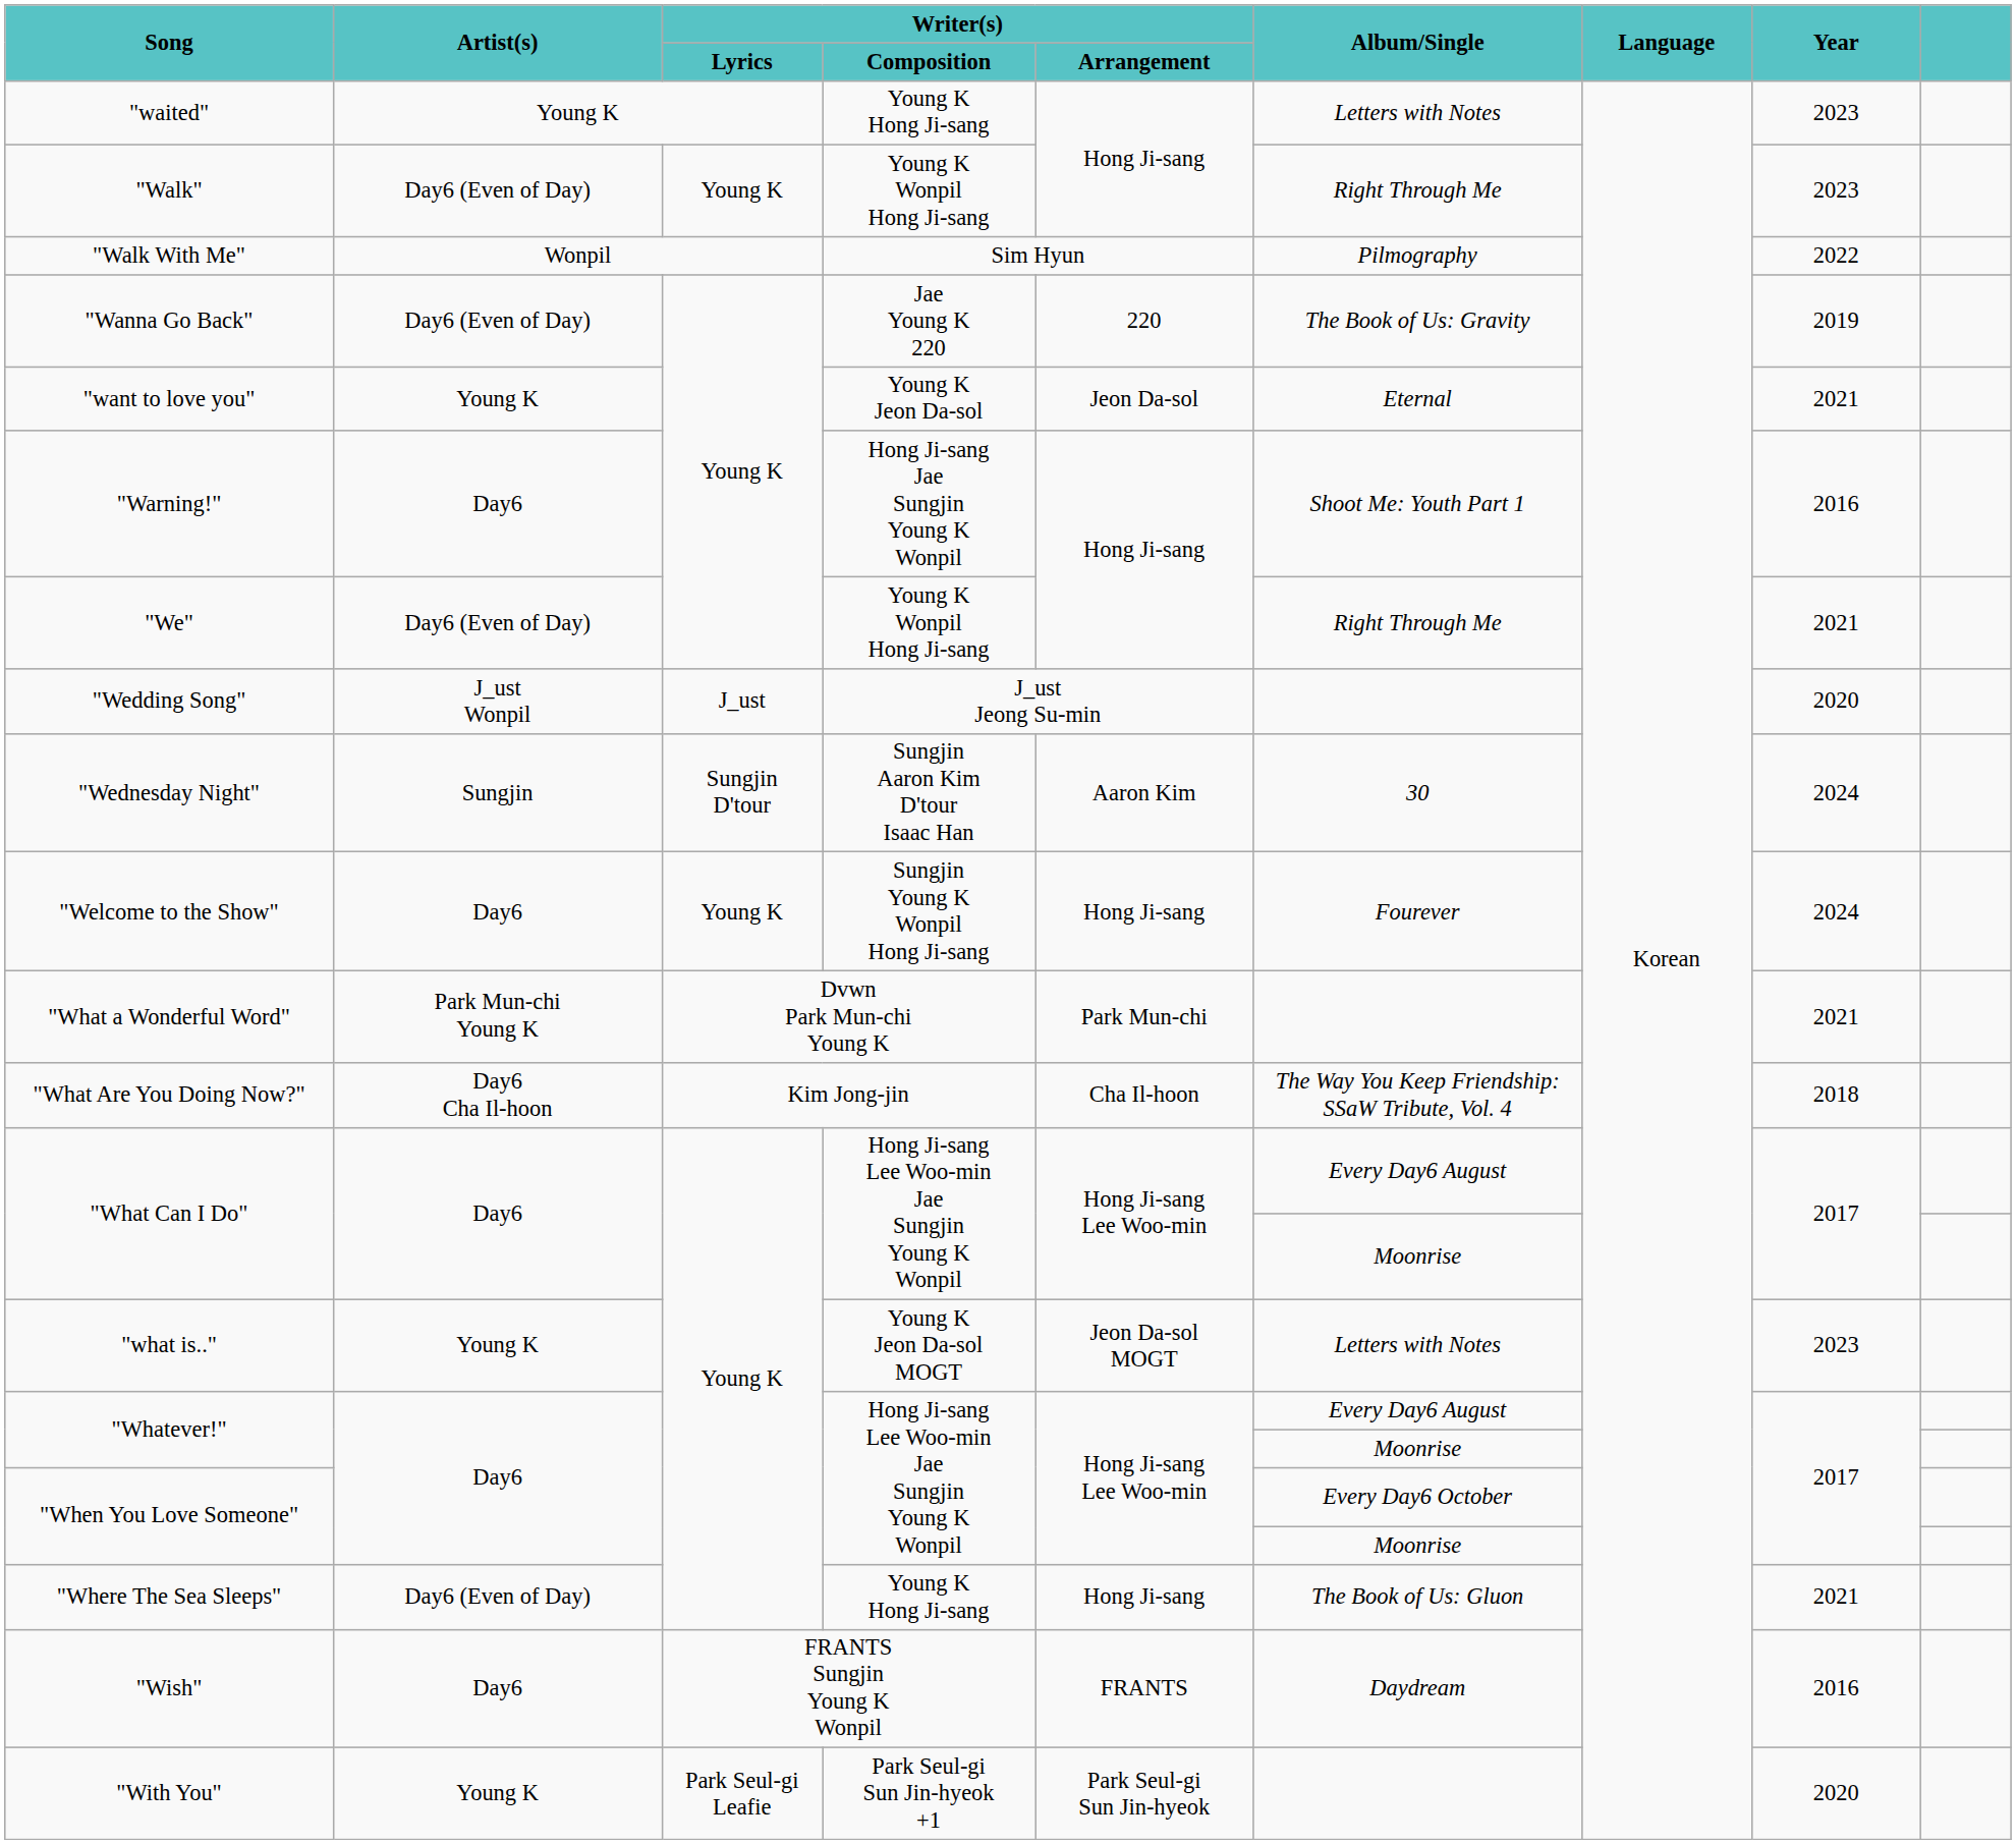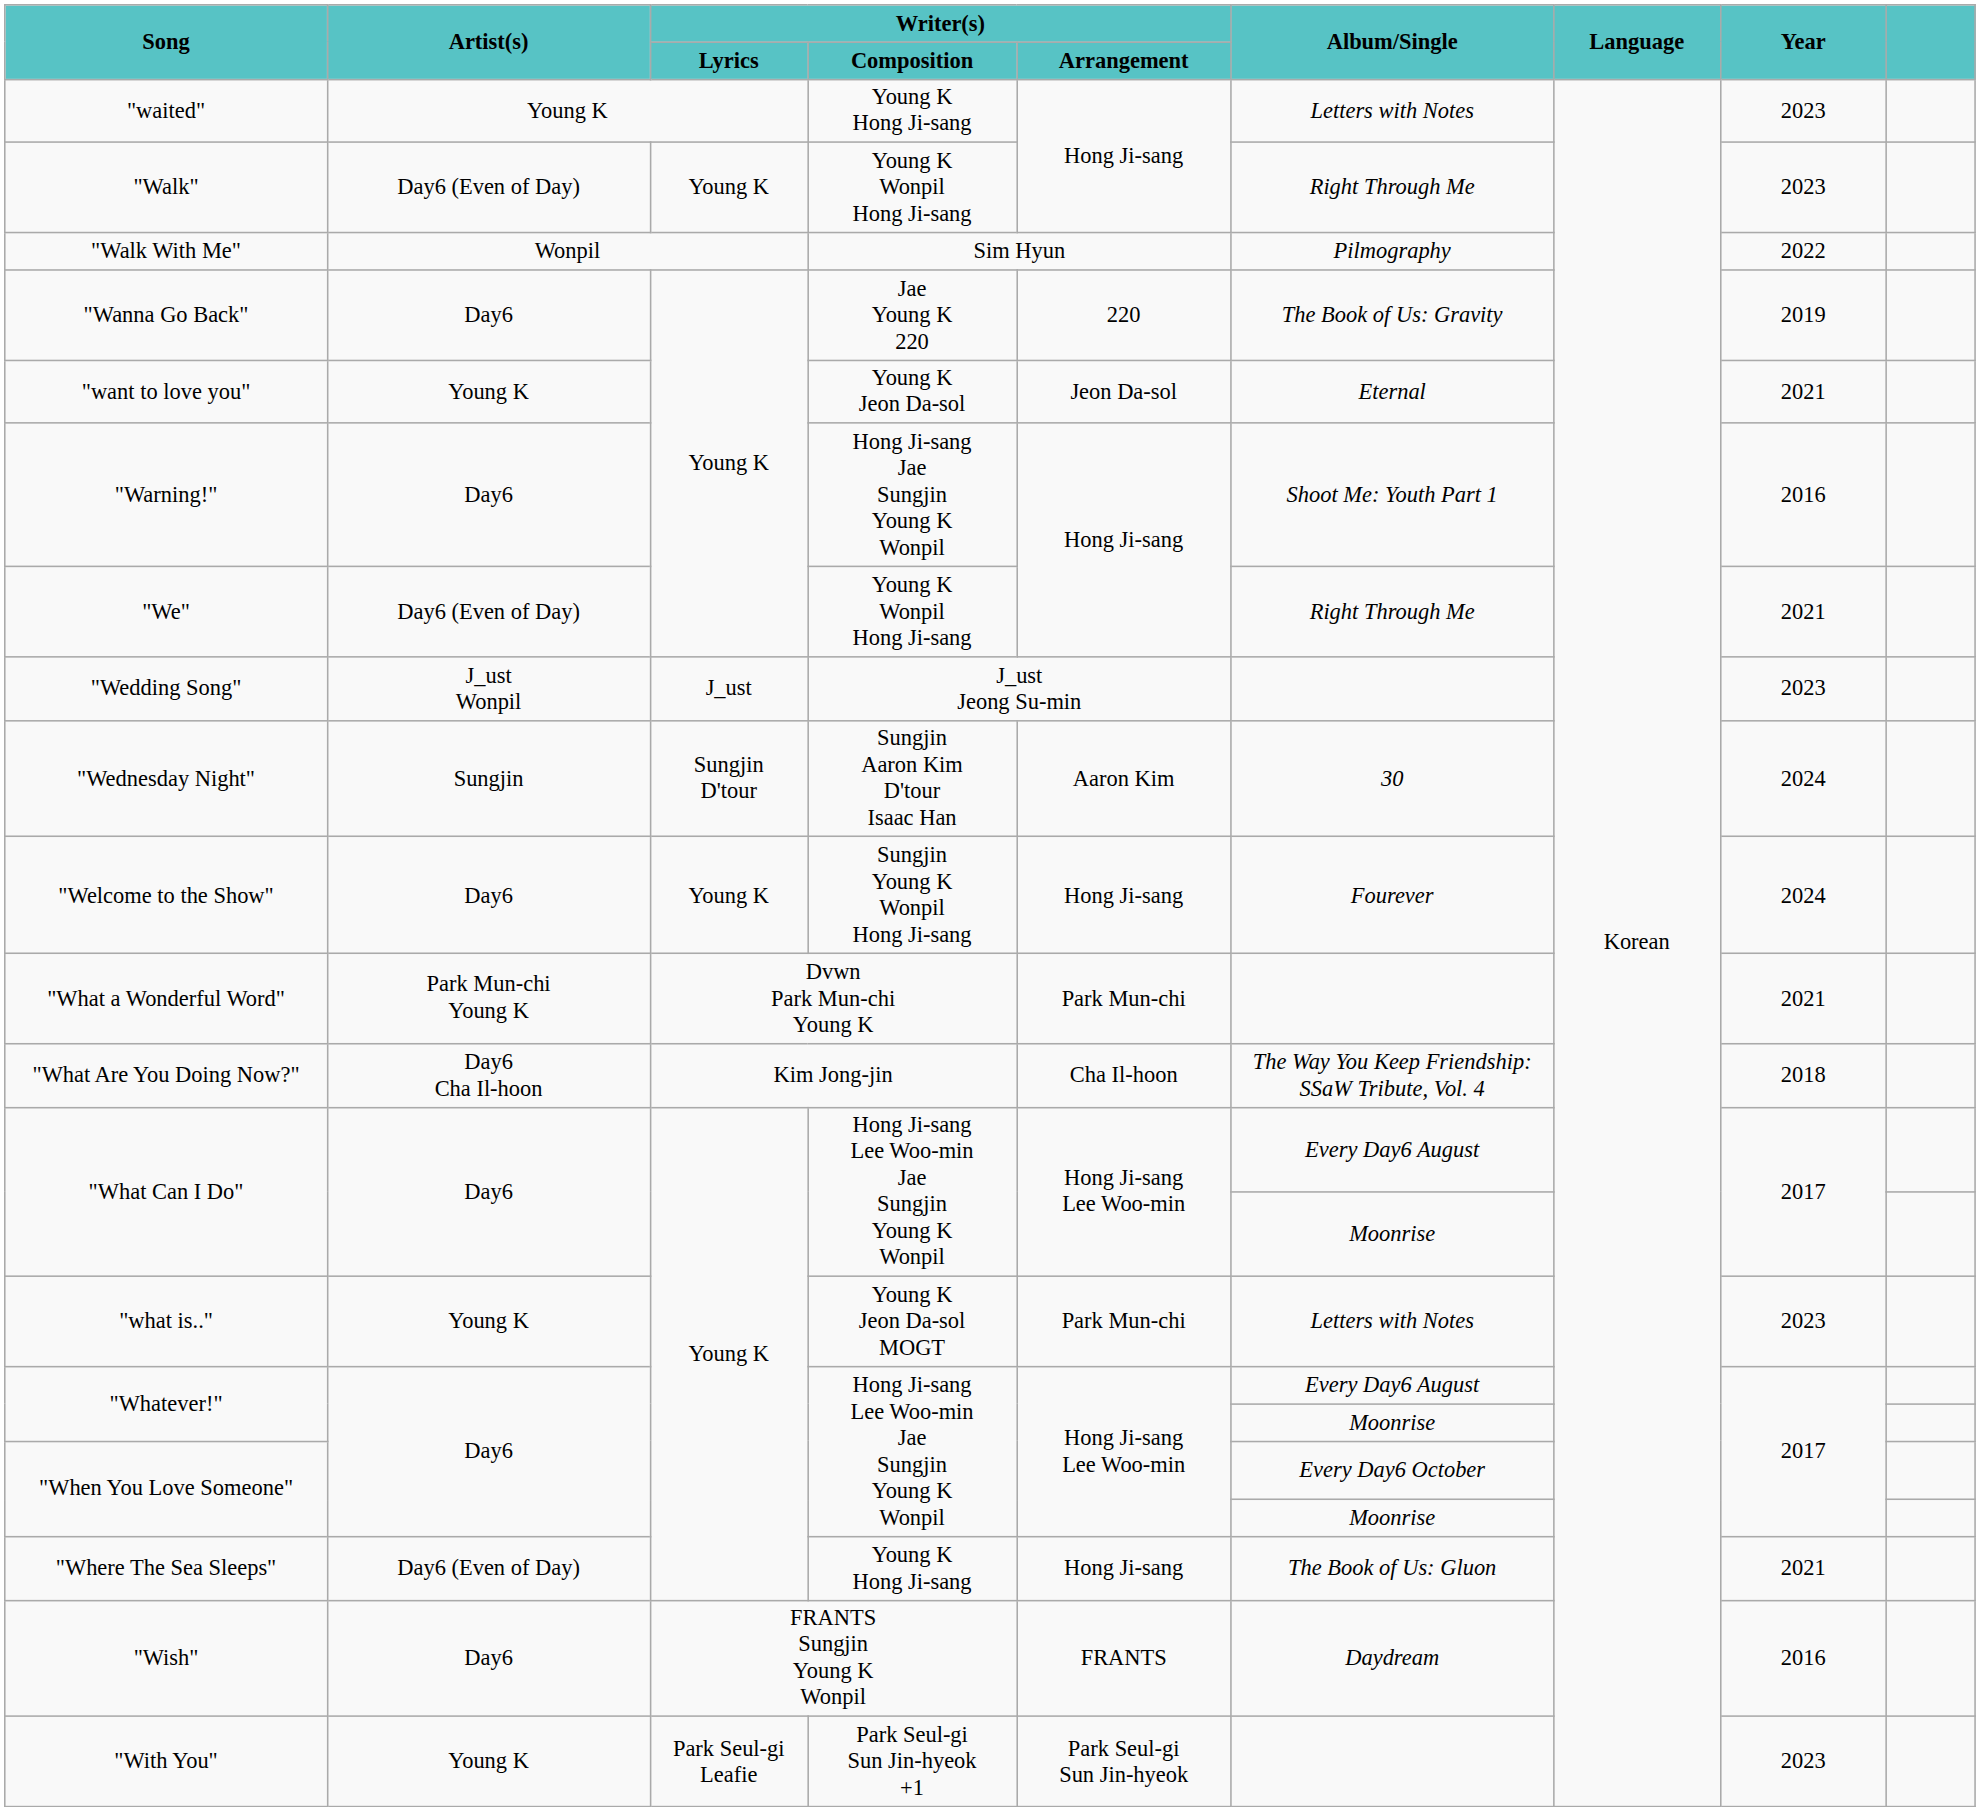"Wanna Go Back" | Artist(s): Day6 (Even of Day) -> Day6
"Wedding Song" | Year: 2020 -> 2023
"what is.." | Writer(s) / Arrangement: Jeon Da-sol MOGT -> Park Mun-chi
"With You" | Year: 2020 -> 2023
